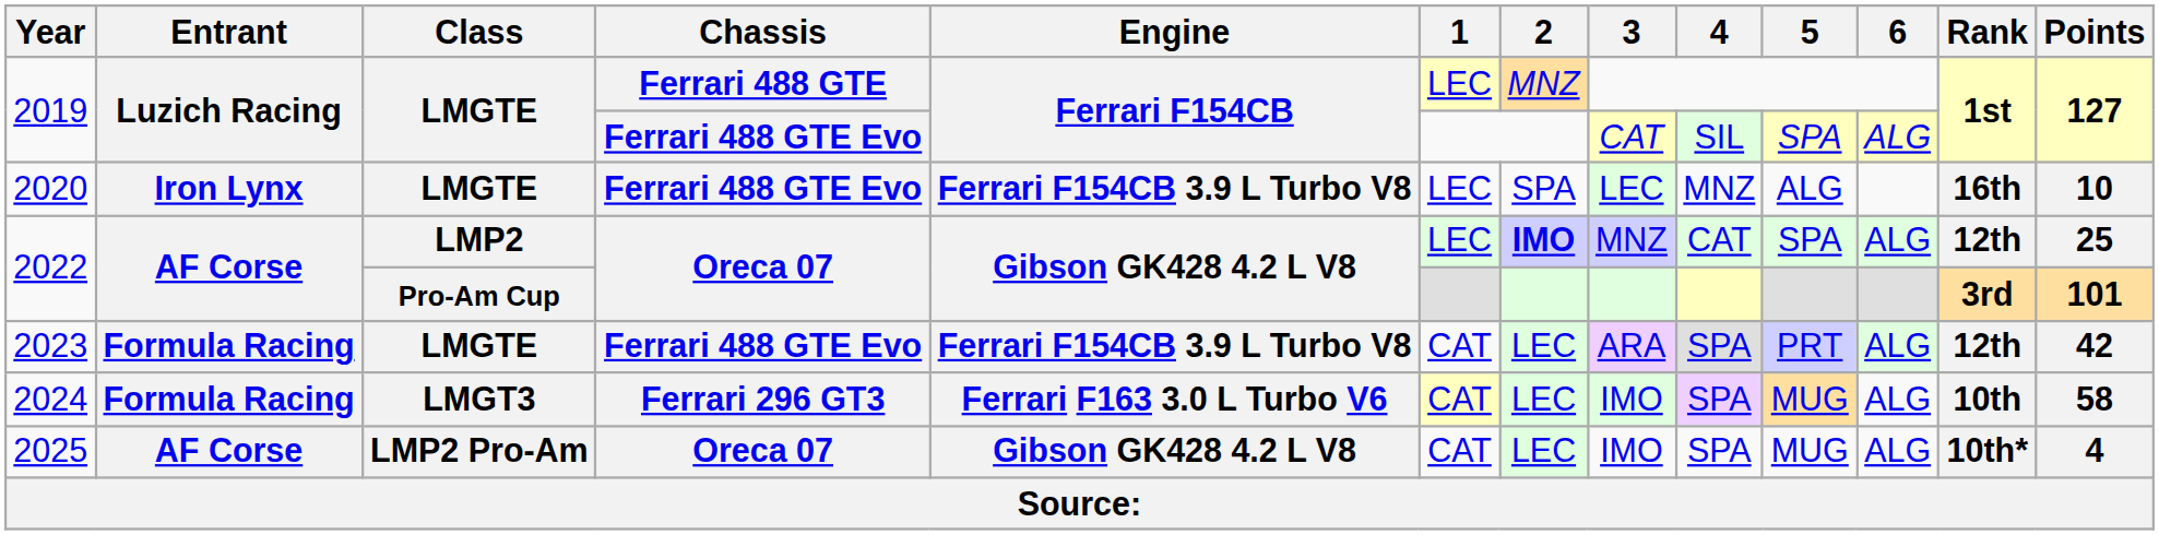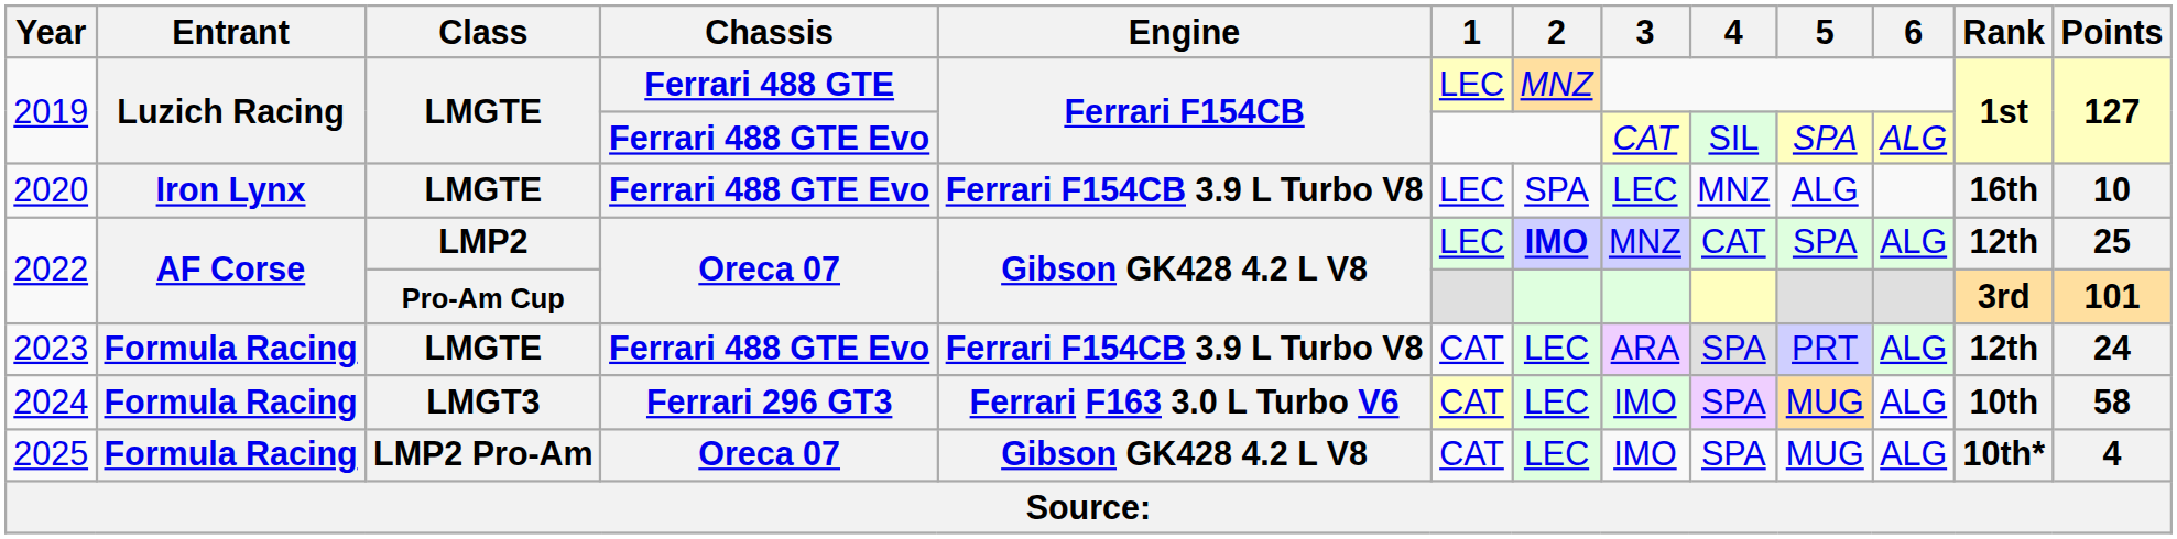2023 | Points: 42 -> 24
2025 | Entrant: AF Corse -> Formula Racing
